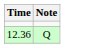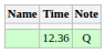+ column: Name
